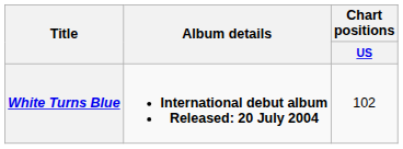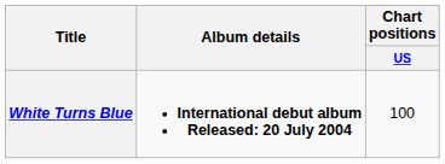White Turns Blue | Chart positions / US: 102 -> 100
